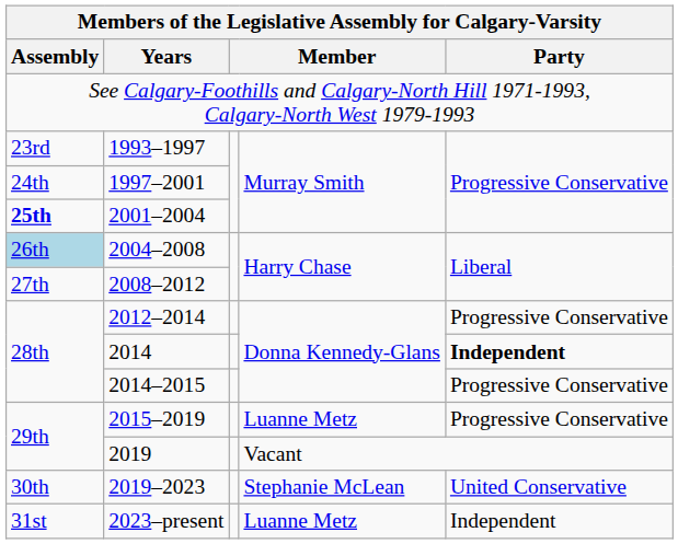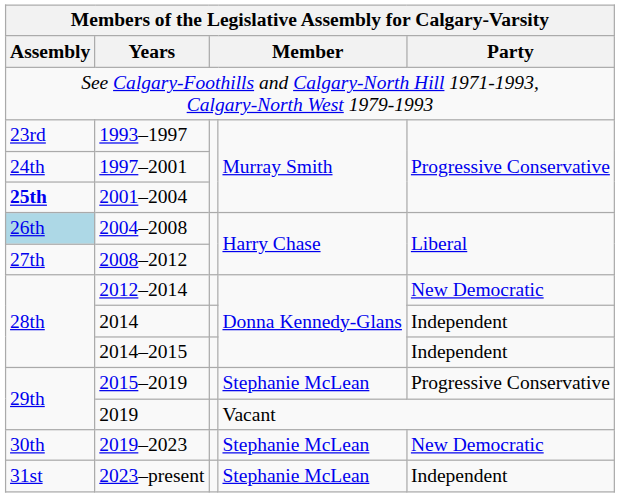2012–2014 | Party: Progressive Conservative -> New Democratic
2014 | Party: bold -> normal
2014–2015 | Party: Progressive Conservative -> Independent
2015–2019 | column 4: Luanne Metz -> Stephanie McLean
2019–2023 | Party: United Conservative -> New Democratic
2023–present | column 4: Luanne Metz -> Stephanie McLean
